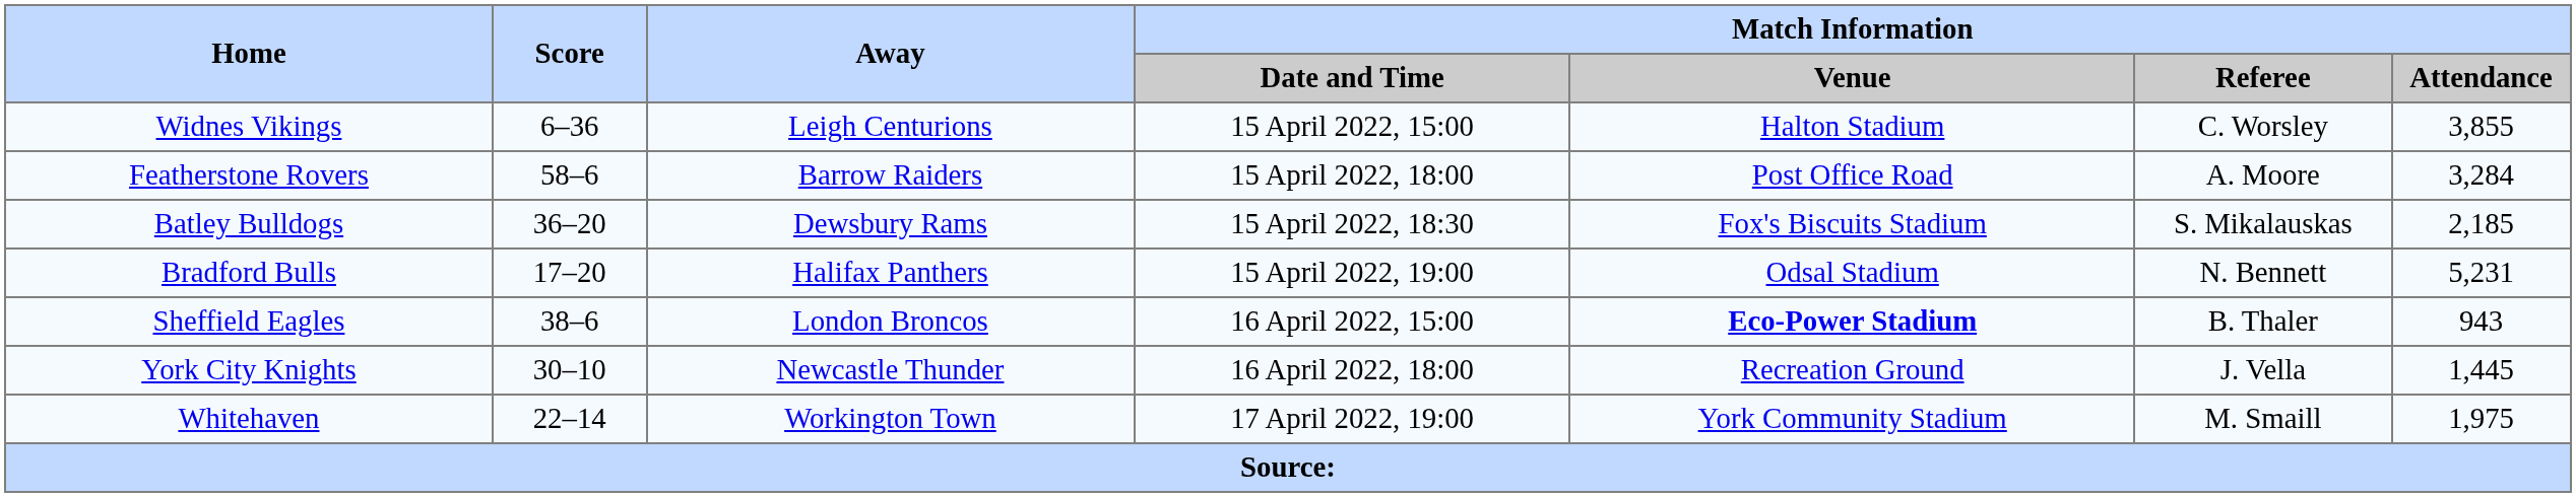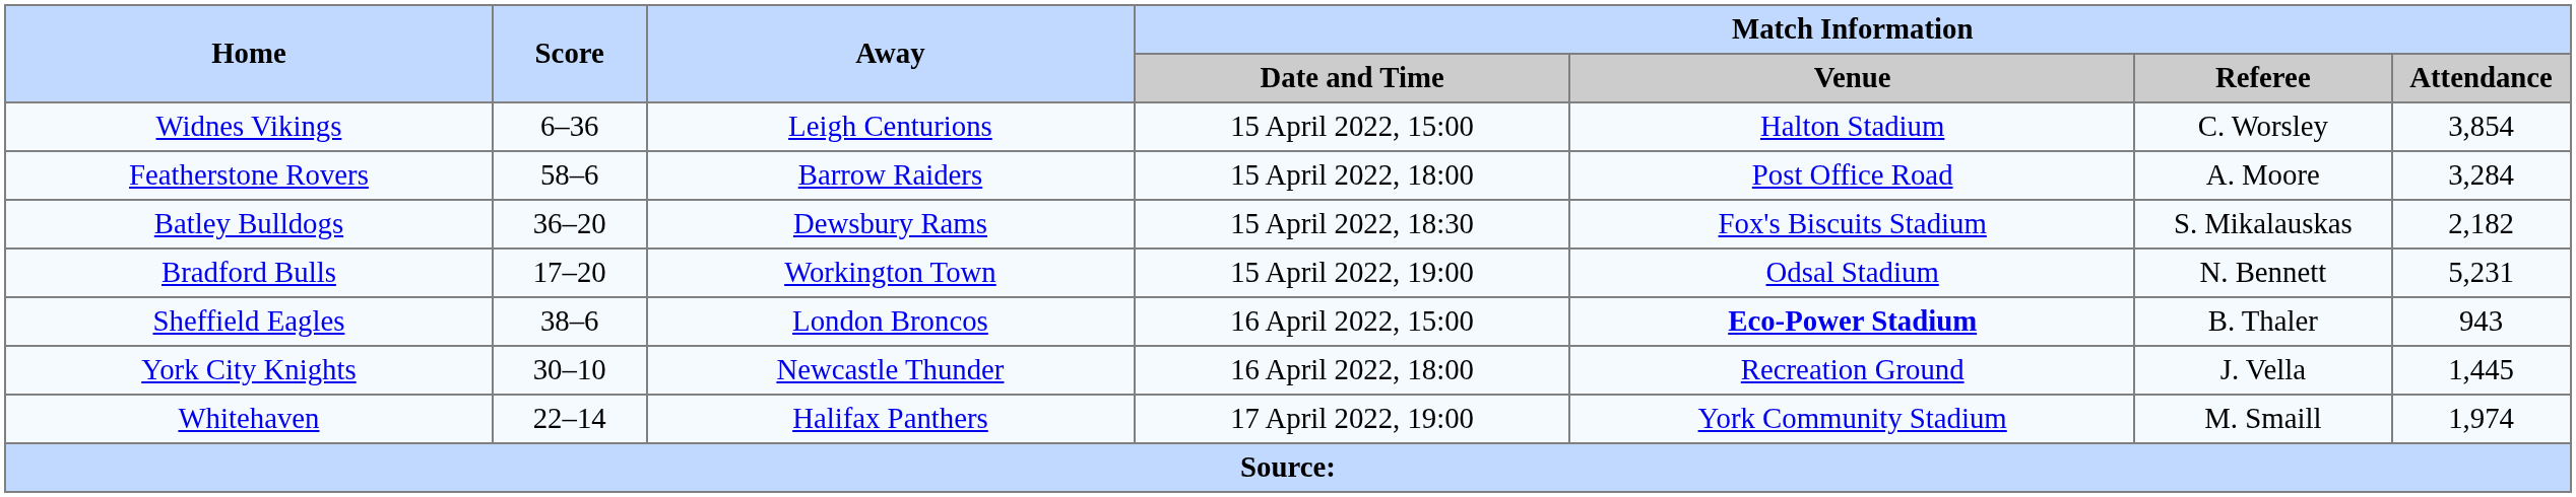Widnes Vikings | Match Information / Attendance: 3,855 -> 3,854
Batley Bulldogs | Match Information / Attendance: 2,185 -> 2,182
Bradford Bulls | Away: Halifax Panthers -> Workington Town
Whitehaven | Away: Workington Town -> Halifax Panthers
Whitehaven | Match Information / Attendance: 1,975 -> 1,974
